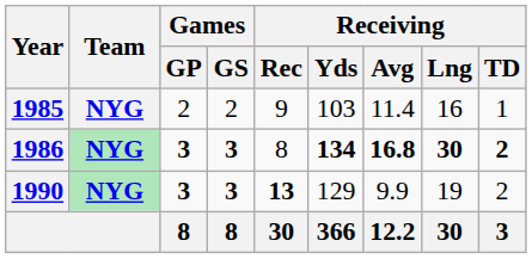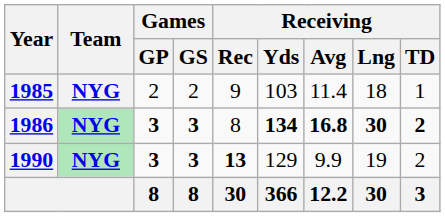1985 | Receiving / Lng: 16 -> 18
